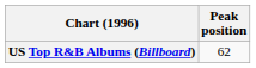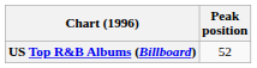US Top R&B Albums (Billboard) | Peak position: 62 -> 52
